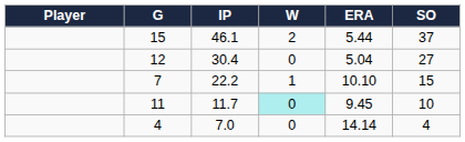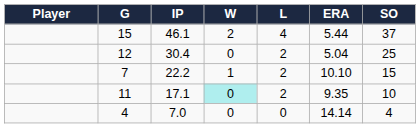+ column: L | 4 | 2 | 2 | 2 | 0
12 | SO: 27 -> 25
11 | IP: 11.7 -> 17.1
11 | ERA: 9.45 -> 9.35
